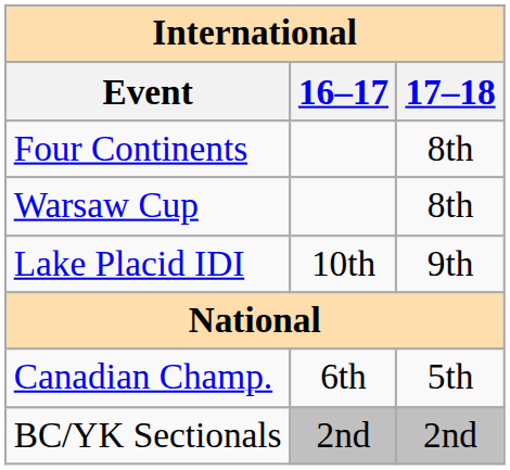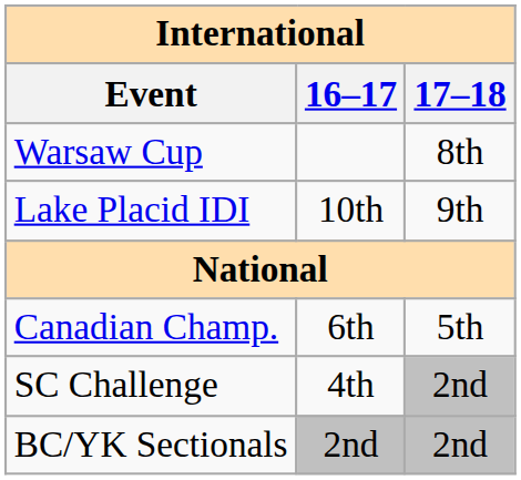- row: Four Continents | 8th
+ row: SC Challenge | 4th | 2nd
